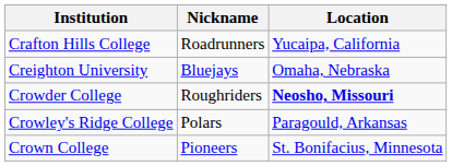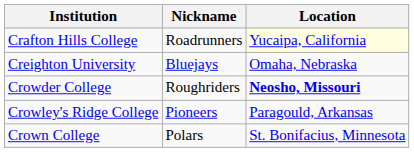Crafton Hills College | Location: no background -> lightyellow background
Crowley's Ridge College | Nickname: Polars -> Pioneers
Crown College | Nickname: Pioneers -> Polars
